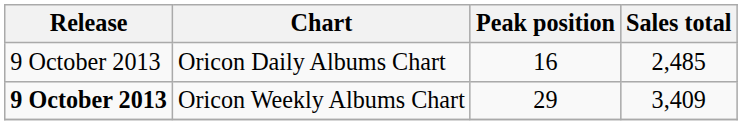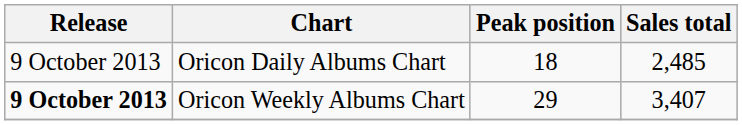Oricon Daily Albums Chart | Peak position: 16 -> 18
Oricon Weekly Albums Chart | Sales total: 3,409 -> 3,407
